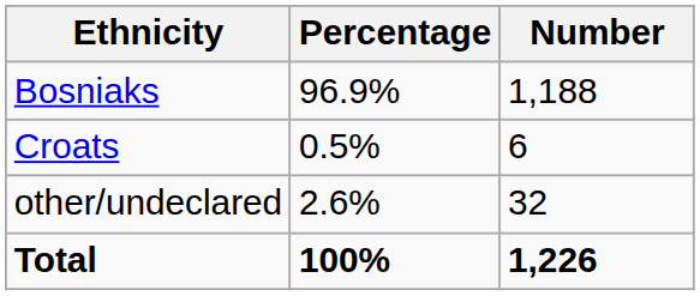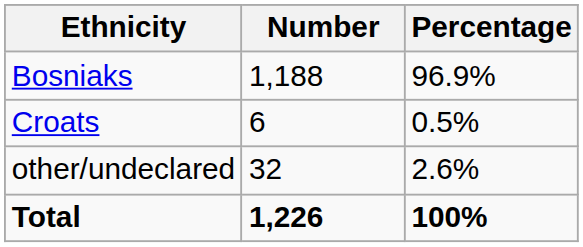columns swapped: Number <-> Percentage
